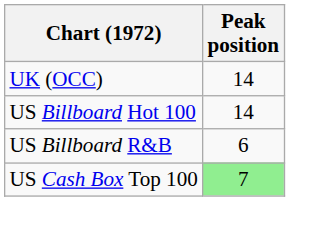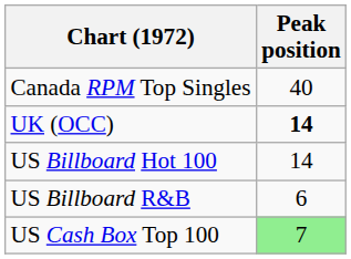+ row: Canada RPM Top Singles | 40
UK (OCC) | Peak position: normal -> bold
